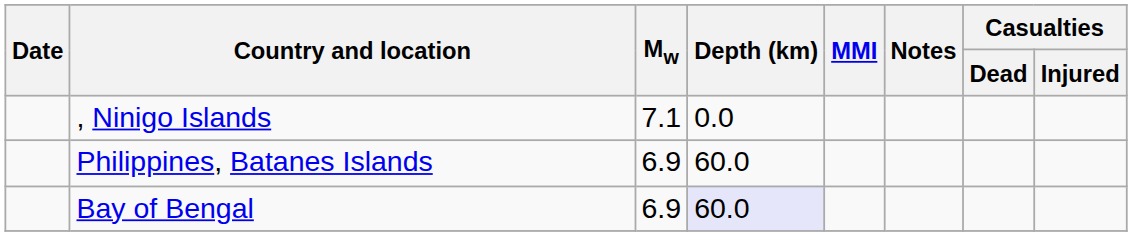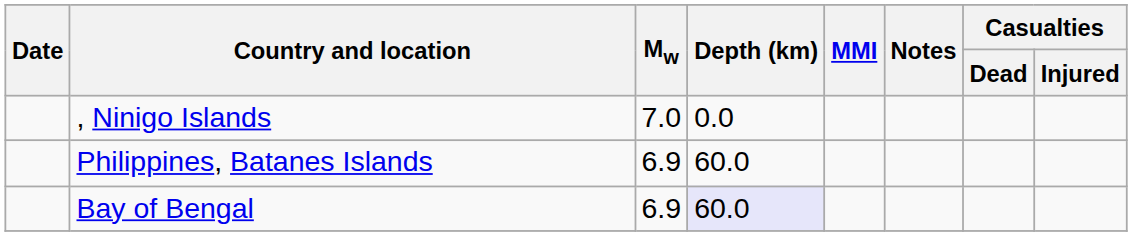, Ninigo Islands | Mw: 7.1 -> 7.0
